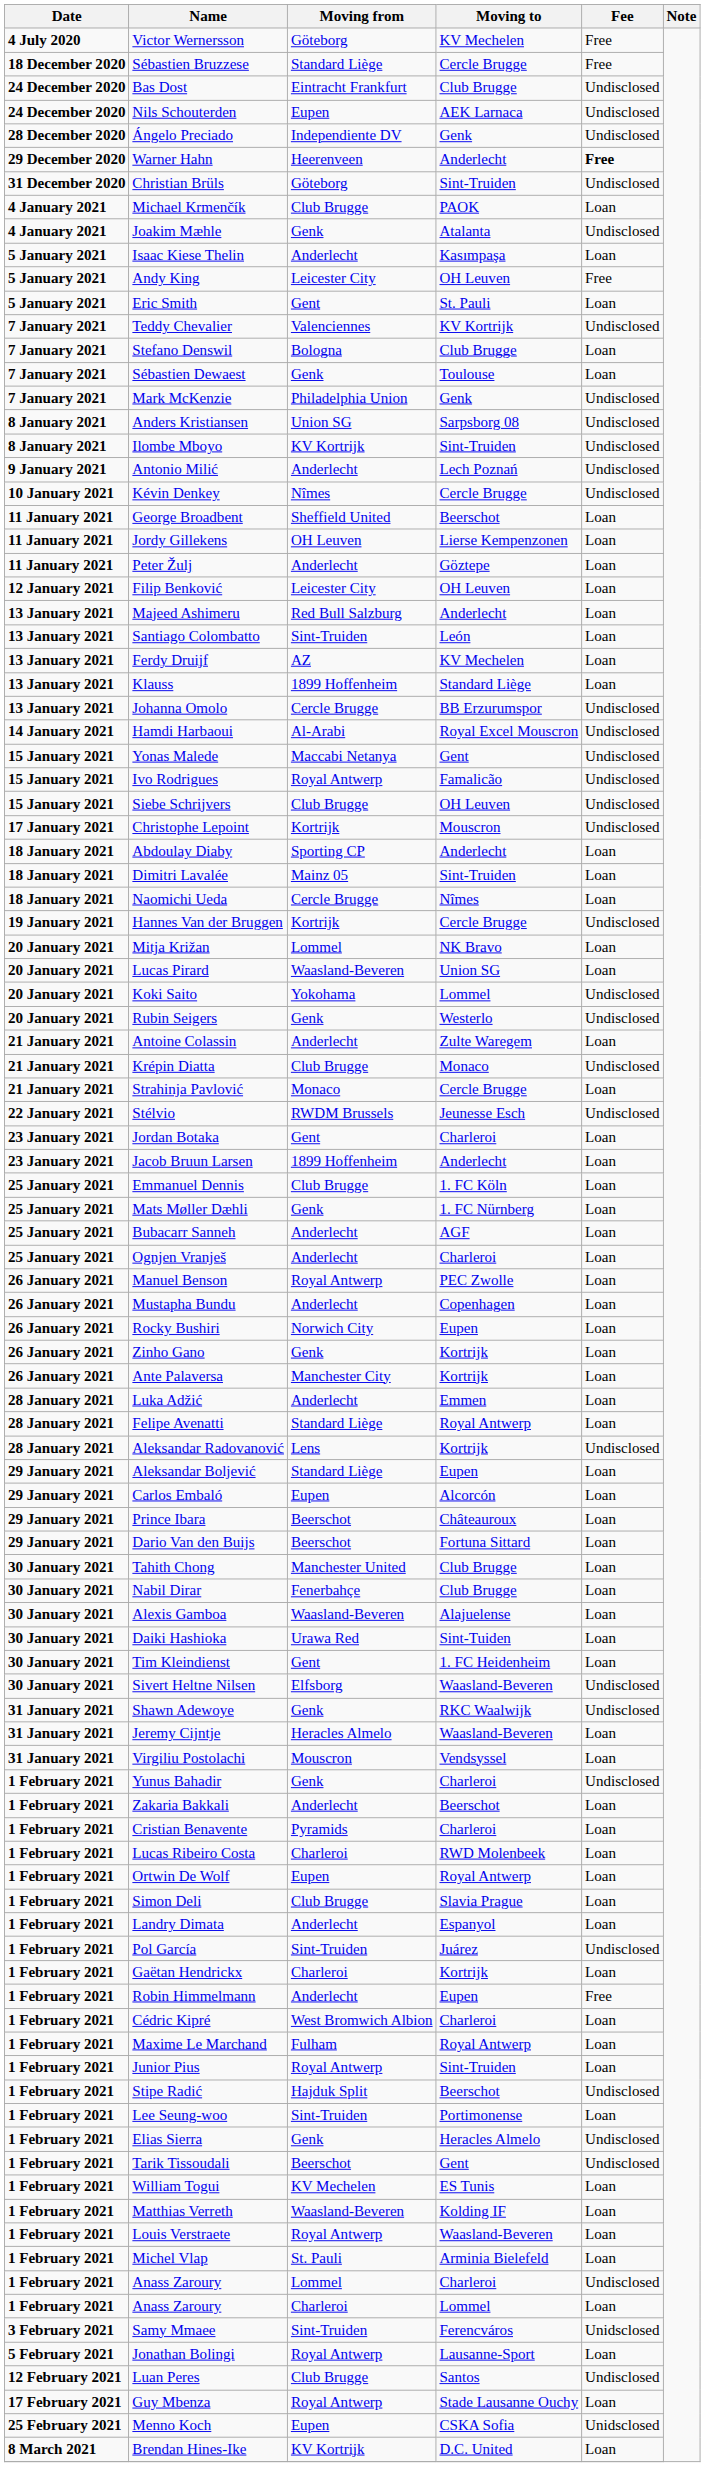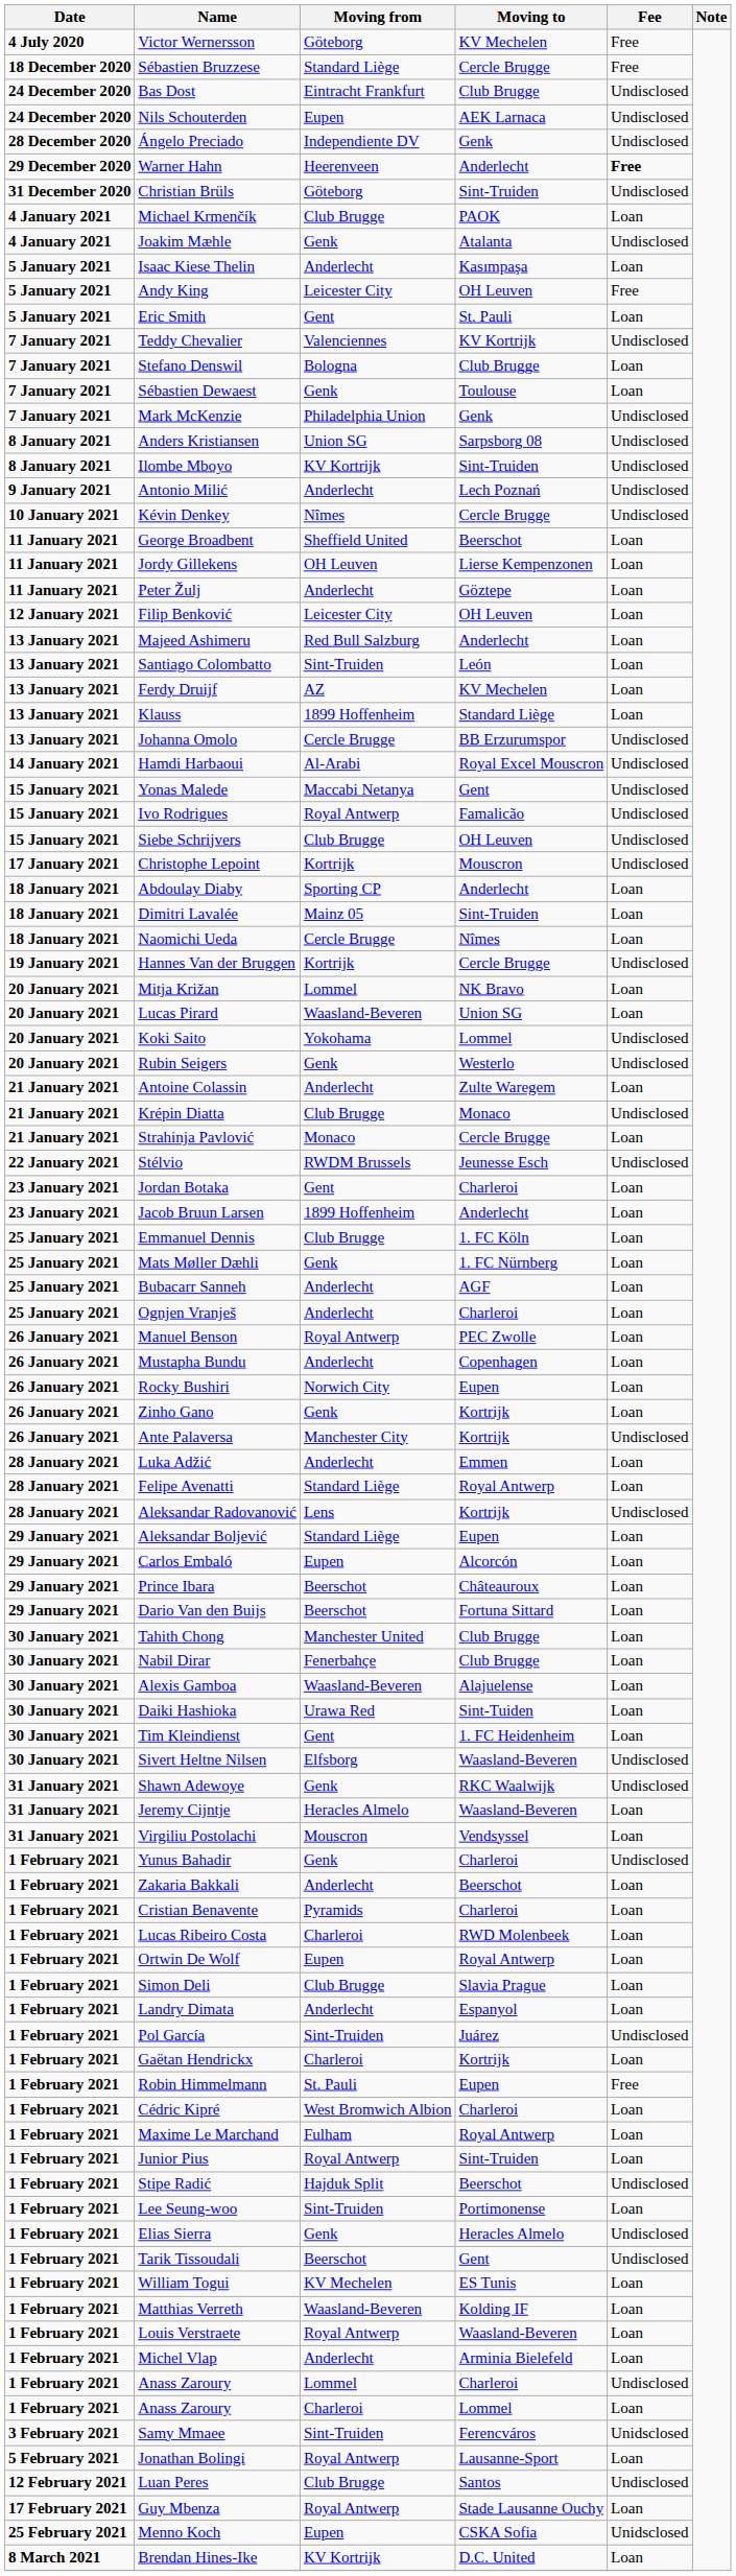Ante Palaversa | Fee: Loan -> Undisclosed
Robin Himmelmann | Moving from: Anderlecht -> St. Pauli
Michel Vlap | Moving from: St. Pauli -> Anderlecht
